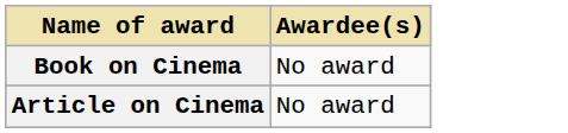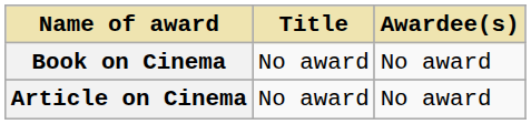+ column: Title | No award | No award
